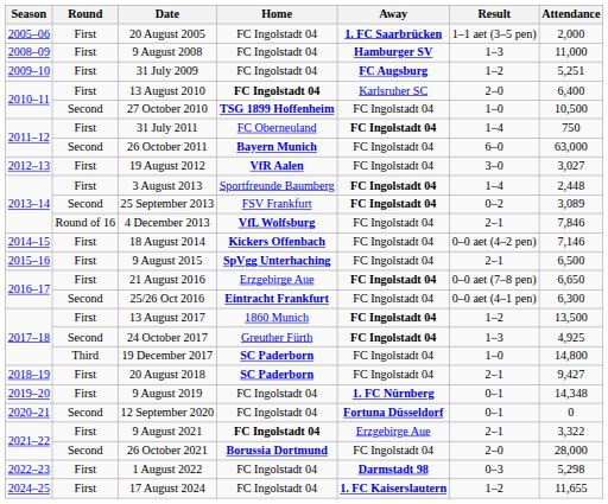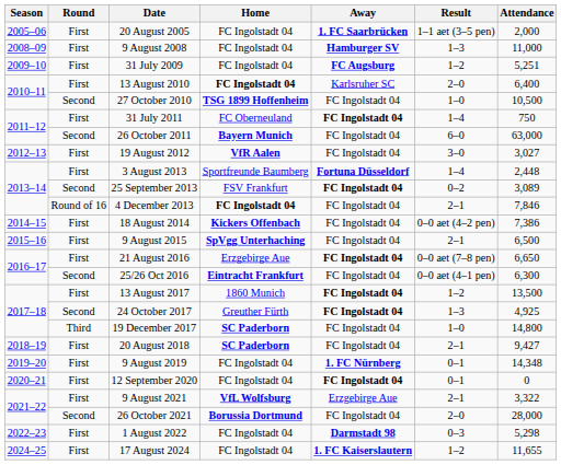3 August 2013 | Away: FC Ingolstadt 04 -> Fortuna Düsseldorf
4 December 2013 | Home: VfL Wolfsburg -> FC Ingolstadt 04
18 August 2014 | Attendance: 7,146 -> 7,386
12 September 2020 | Round: Second -> First
12 September 2020 | Away: Fortuna Düsseldorf -> FC Ingolstadt 04
9 August 2021 | Home: FC Ingolstadt 04 -> VfL Wolfsburg
